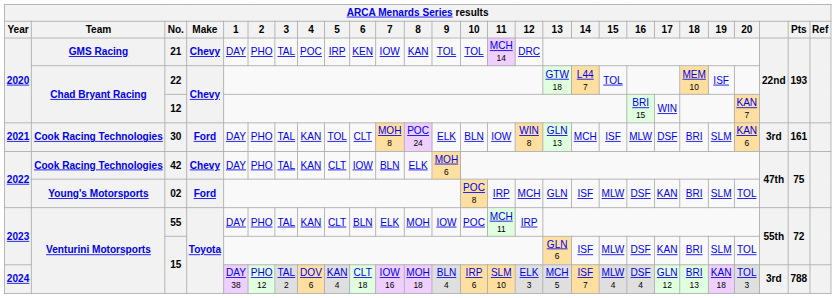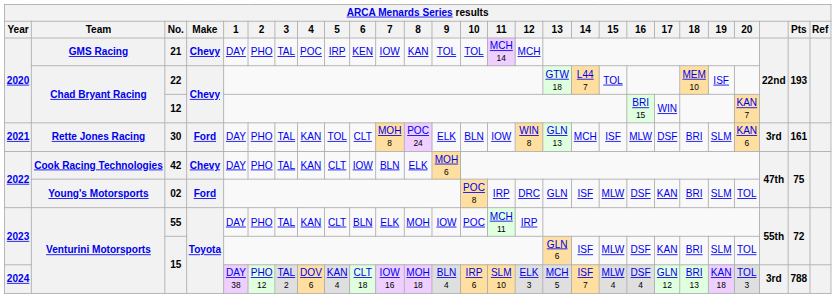21 | 12: DRC -> MCH
30 | Team: Cook Racing Technologies -> Rette Jones Racing
02 | 12: MCH -> DRC
